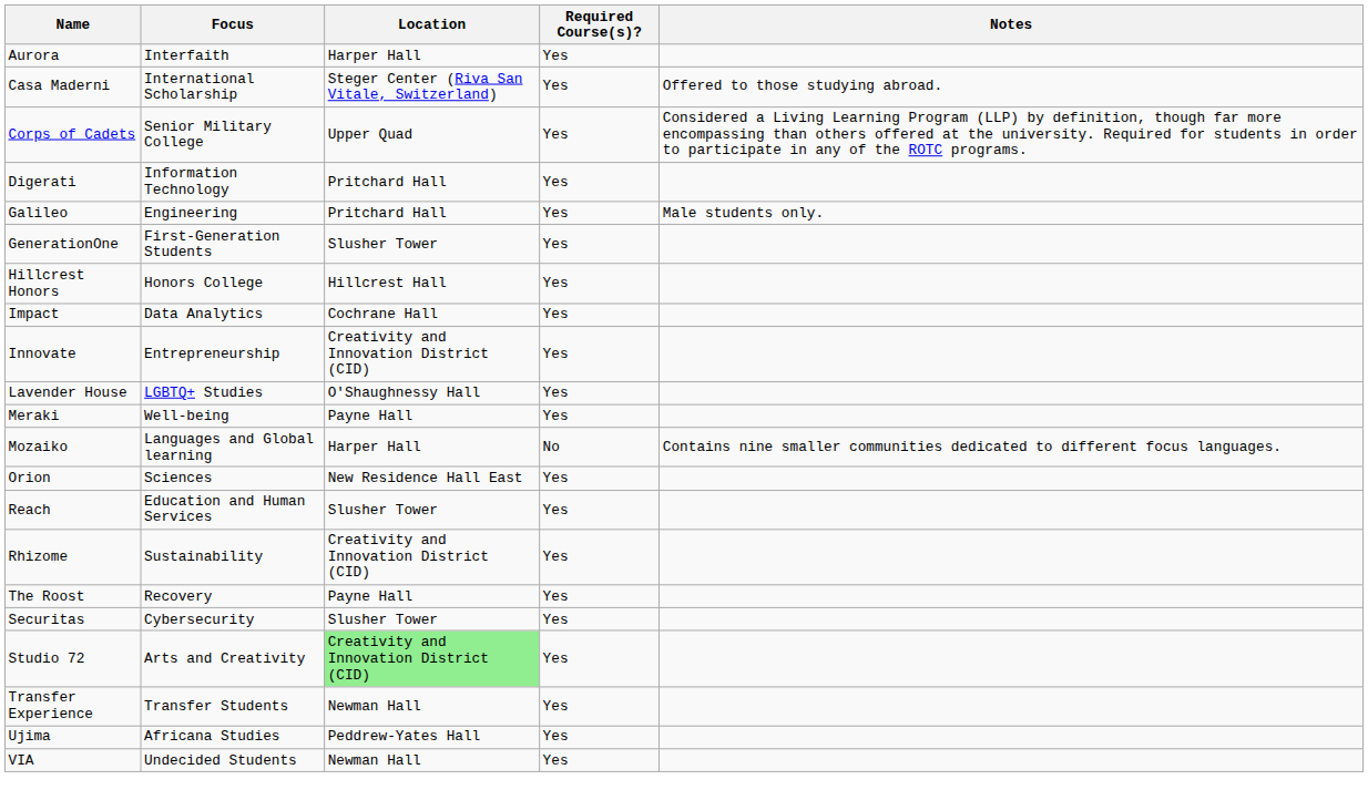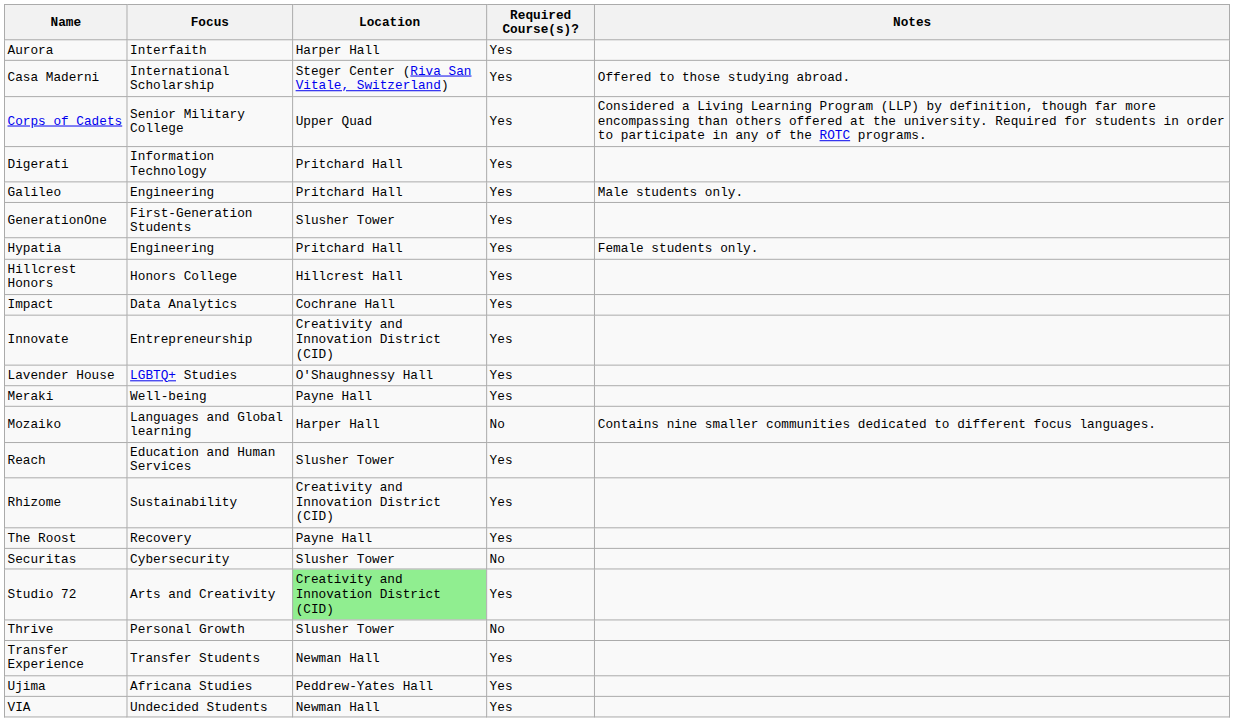+ row: Hypatia | Engineering | Pritchard Hall | Yes | Female students only.
- row: Orion | Sciences | New Residence Hall East | Yes
Securitas | Required Course(s)?: Yes -> No
+ row: Thrive | Personal Growth | Slusher Tower | No
